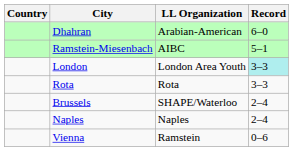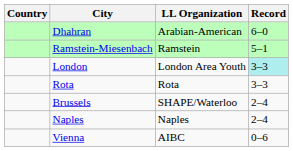Ramstein-Miesenbach | LL Organization: AIBC -> Ramstein
Vienna | LL Organization: Ramstein -> AIBC
